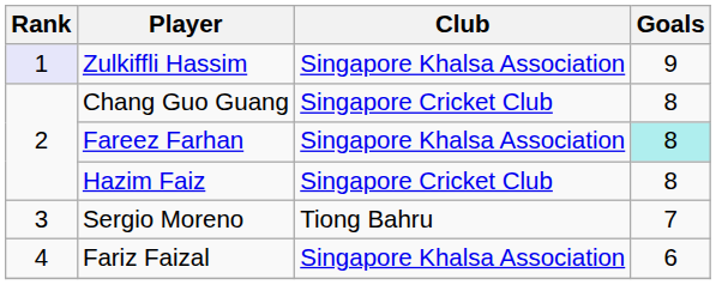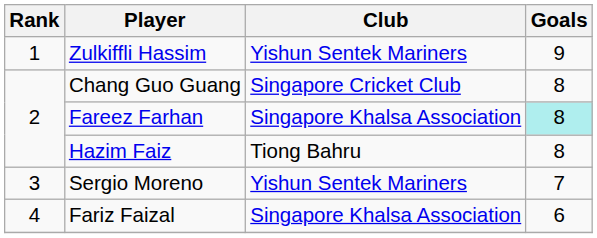Zulkiffli Hassim | Rank: lavender background -> no background
Zulkiffli Hassim | Club: Singapore Khalsa Association -> Yishun Sentek Mariners
Hazim Faiz | Club: Singapore Cricket Club -> Tiong Bahru
Sergio Moreno | Club: Tiong Bahru -> Yishun Sentek Mariners
